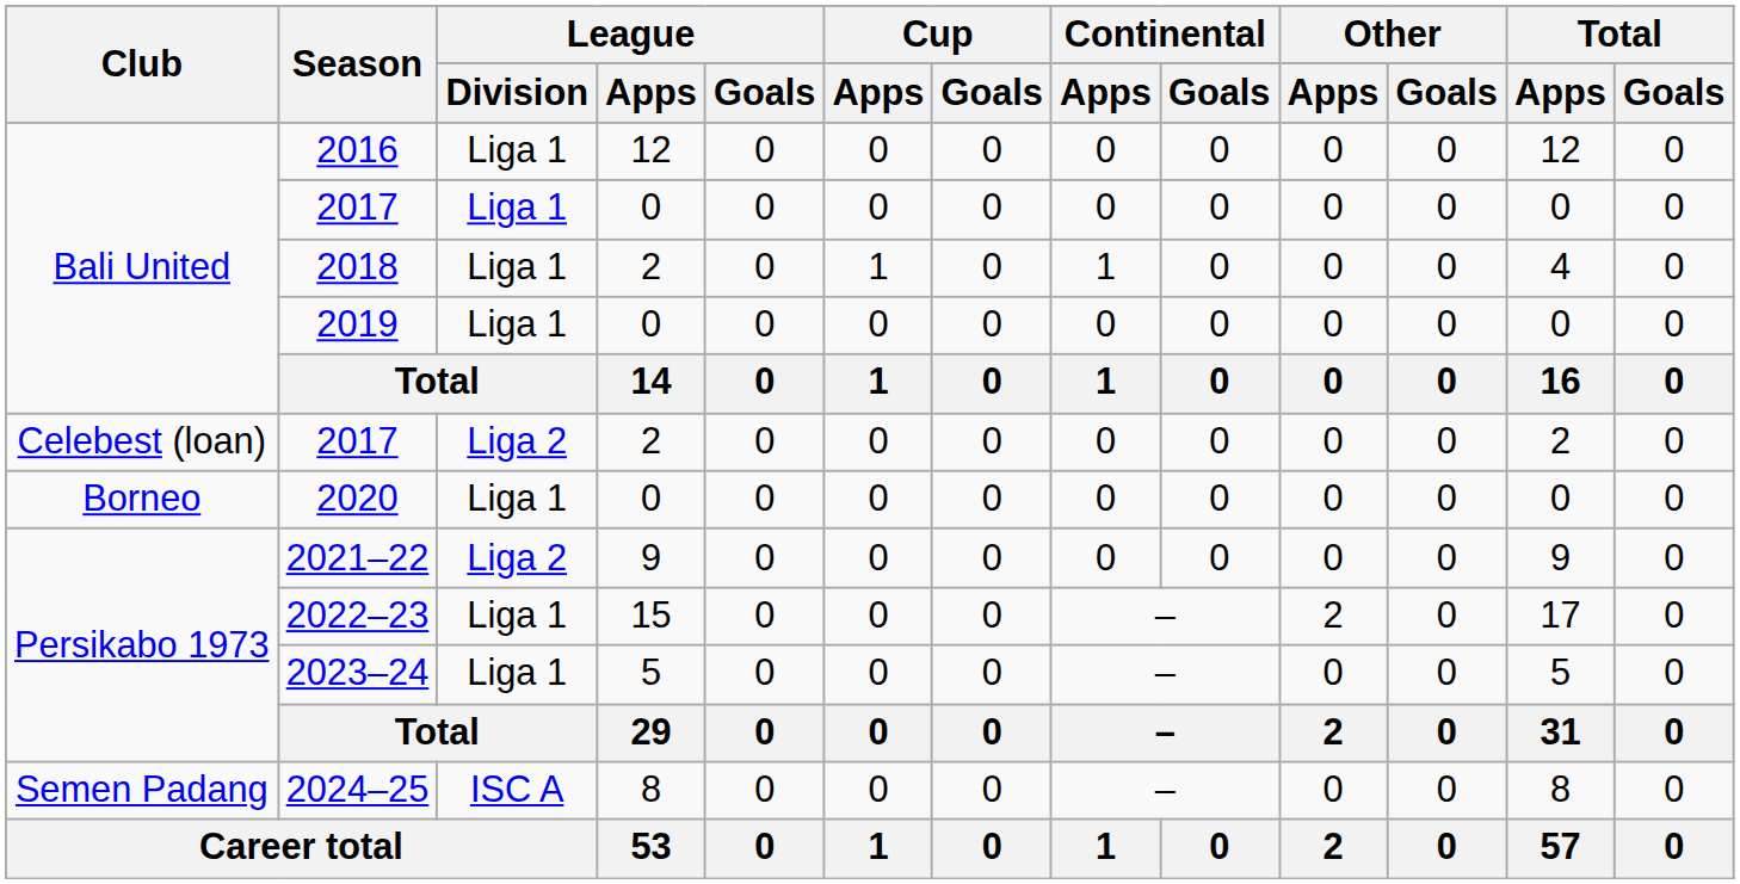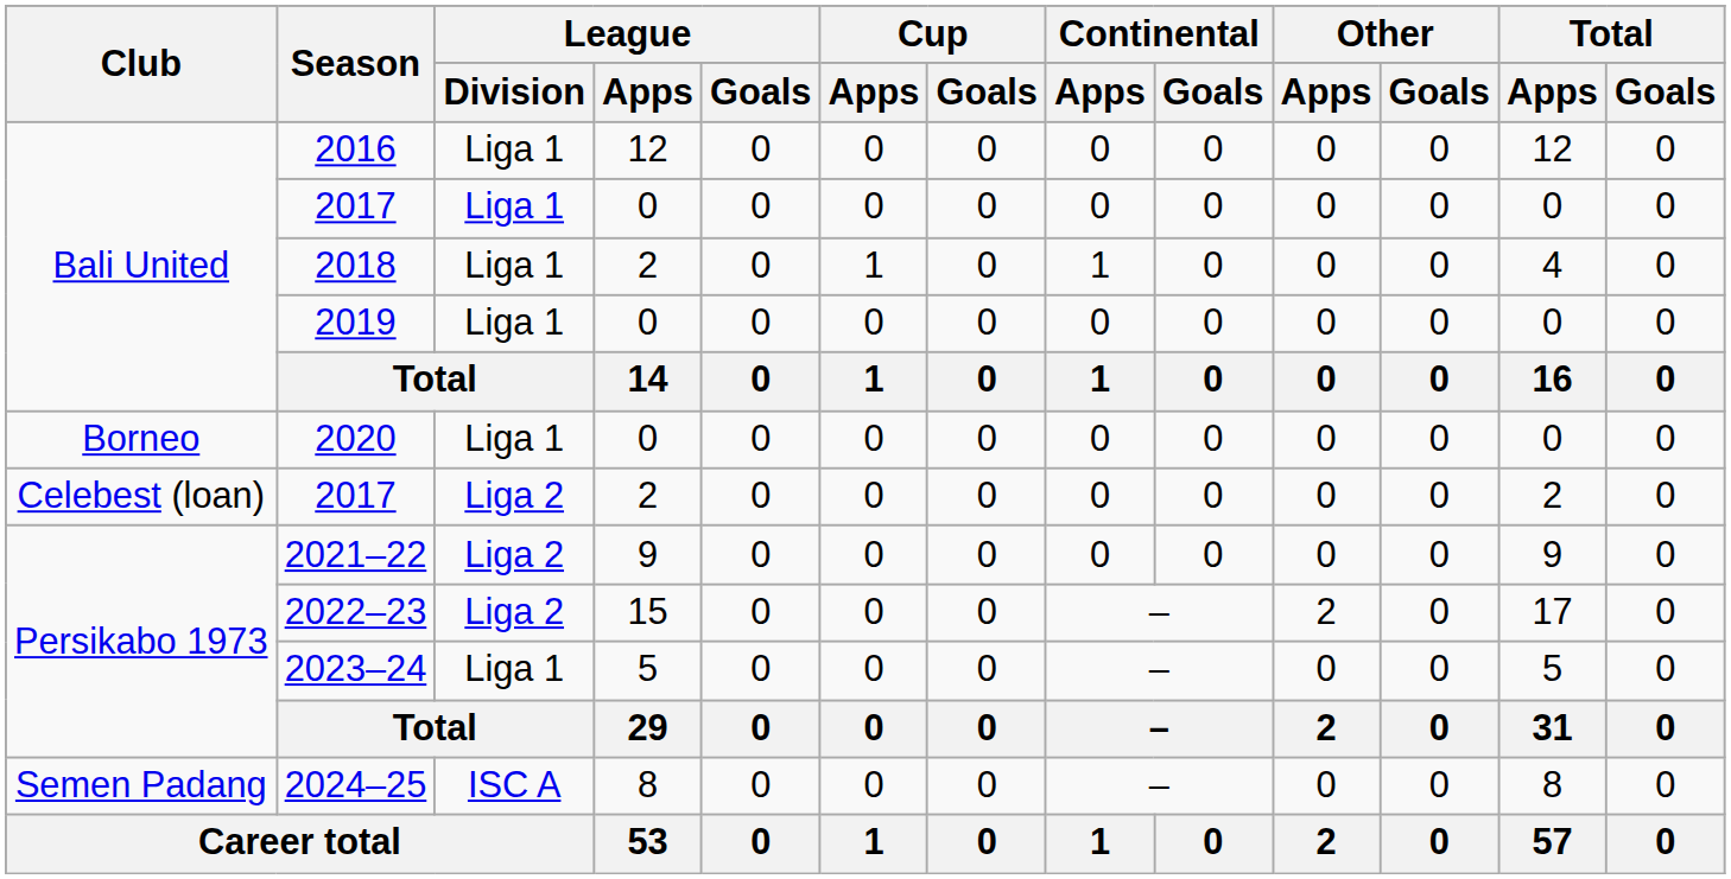rows swapped: 2017 / 2 <-> 2020
2022–23 | League / Division: Liga 1 -> Liga 2
